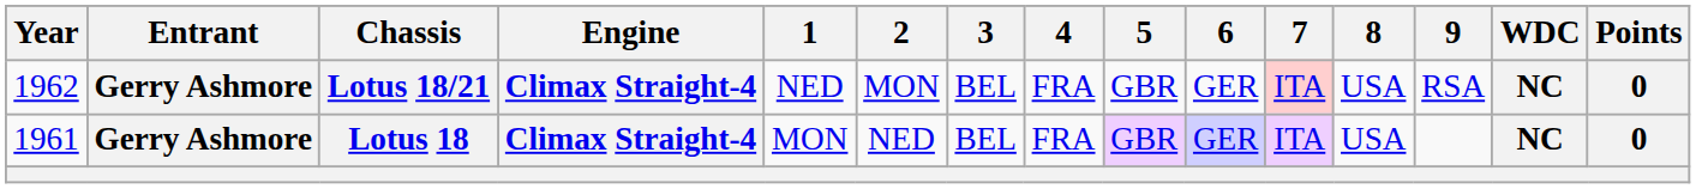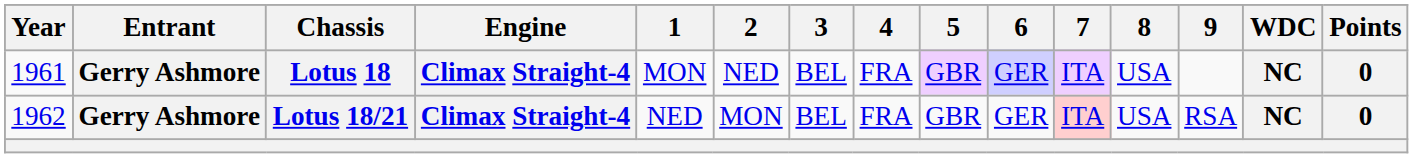rows swapped: Lotus 18 <-> Lotus 18/21
